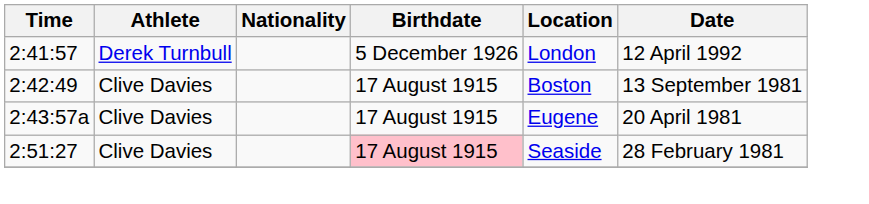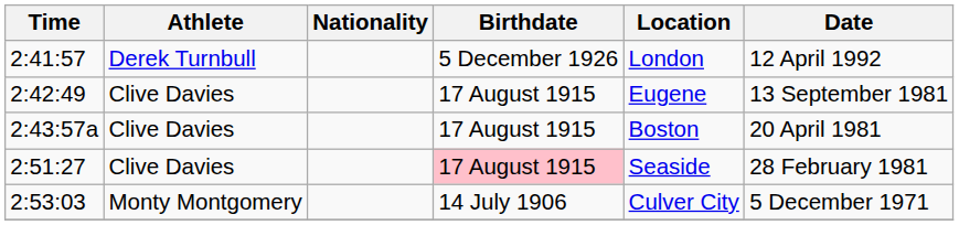2:42:49 | Location: Boston -> Eugene
2:43:57a | Location: Eugene -> Boston
+ row: 2:53:03 | Monty Montgomery | 14 July 1906 | Culver City | 5 December 1971
